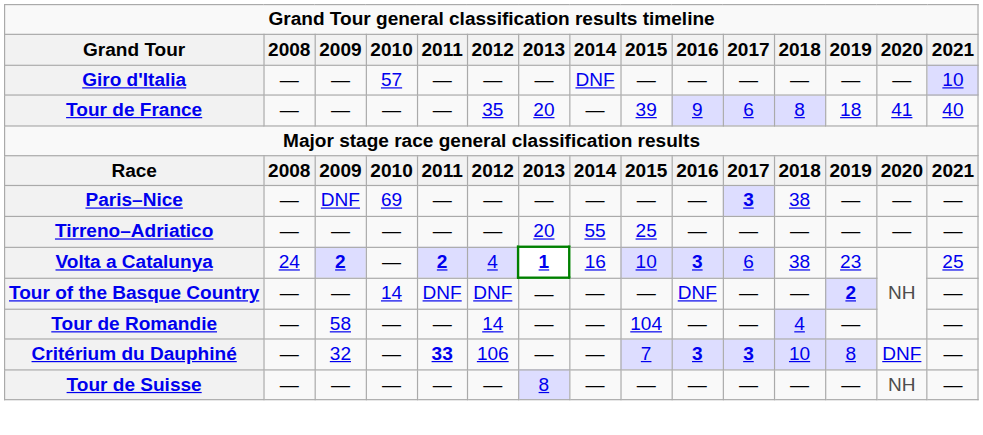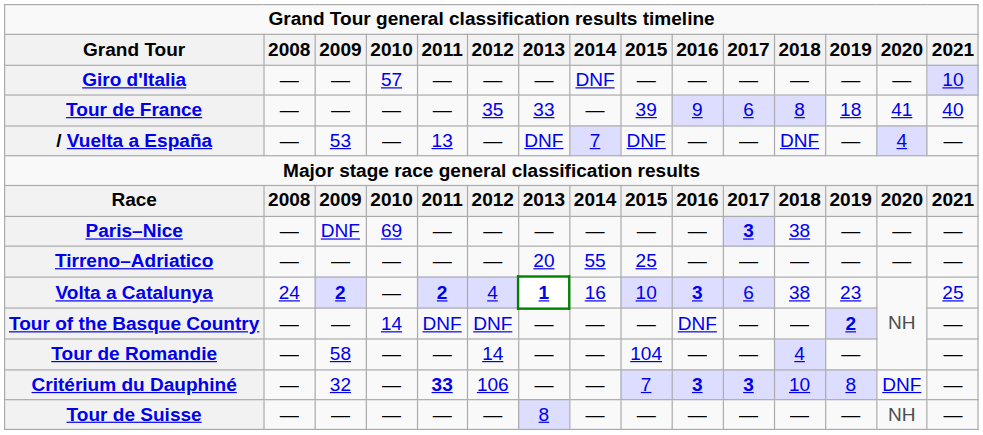Tour de France | 2013: 20 -> 33
+ row: / Vuelta a España | — | 53 | — | 13 | — | DNF | 7 | DNF | — | — | DNF | — | 4 | —
